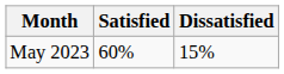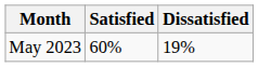May 2023 | Dissatisfied: 15% -> 19%
